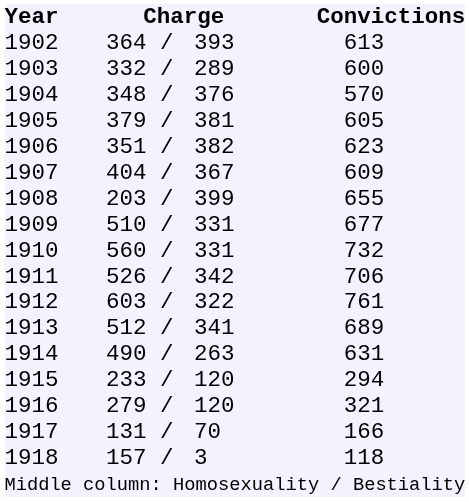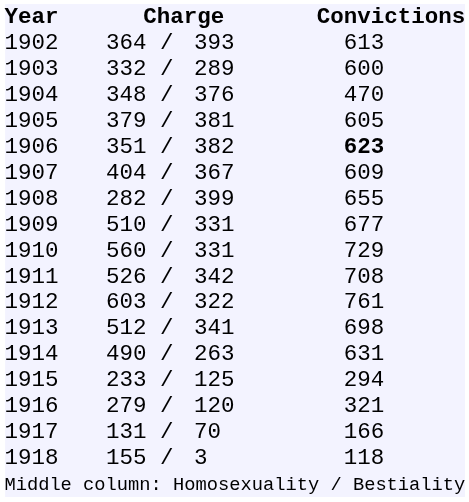1904 | Convictions: 570 -> 470
1906 | Convictions: normal -> bold
1908 | column 2: 203 -> 282
1910 | Convictions: 732 -> 729
1911 | Convictions: 706 -> 708
1913 | Convictions: 689 -> 698
1915 | column 4: 120 -> 125
1918 | column 2: 157 -> 155
